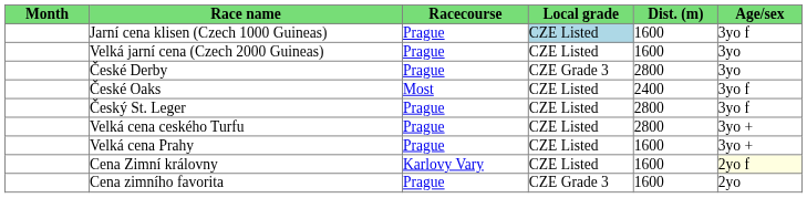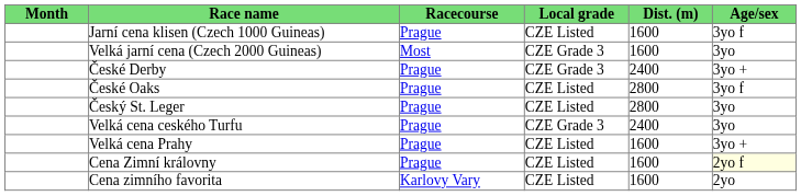Jarní cena klisen (Czech 1000 Guineas) | Local grade: lightblue background -> no background
Velká jarní cena (Czech 2000 Guineas) | Racecourse: Prague -> Most
Velká jarní cena (Czech 2000 Guineas) | Local grade: CZE Listed -> CZE Grade 3
České Derby | Dist. (m): 2800 -> 2400
České Derby | Age/sex: 3yo -> 3yo +
České Oaks | Racecourse: Most -> Prague
České Oaks | Dist. (m): 2400 -> 2800
Český St. Leger | Age/sex: 3yo f -> 3yo
Velká cena ceského Turfu | Local grade: CZE Listed -> CZE Grade 3
Velká cena ceského Turfu | Dist. (m): 2800 -> 2400
Velká cena ceského Turfu | Age/sex: 3yo + -> 3yo
Cena Zimní královny | Racecourse: Karlovy Vary -> Prague
Cena zimního favorita | Racecourse: Prague -> Karlovy Vary
Cena zimního favorita | Local grade: CZE Grade 3 -> CZE Listed
